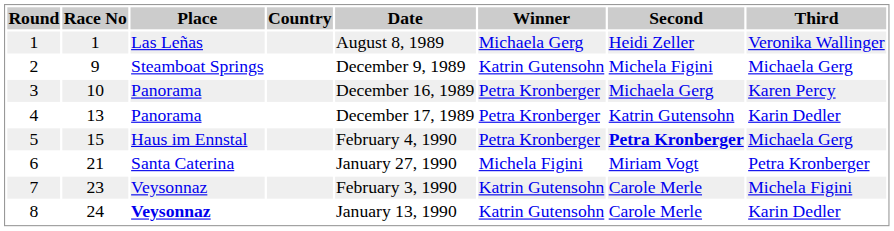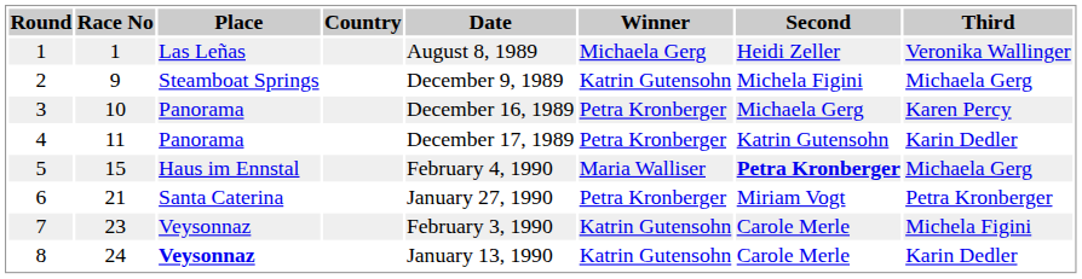4 | Race No: 13 -> 11
5 | Winner: Petra Kronberger -> Maria Walliser
6 | Winner: Michela Figini -> Petra Kronberger
